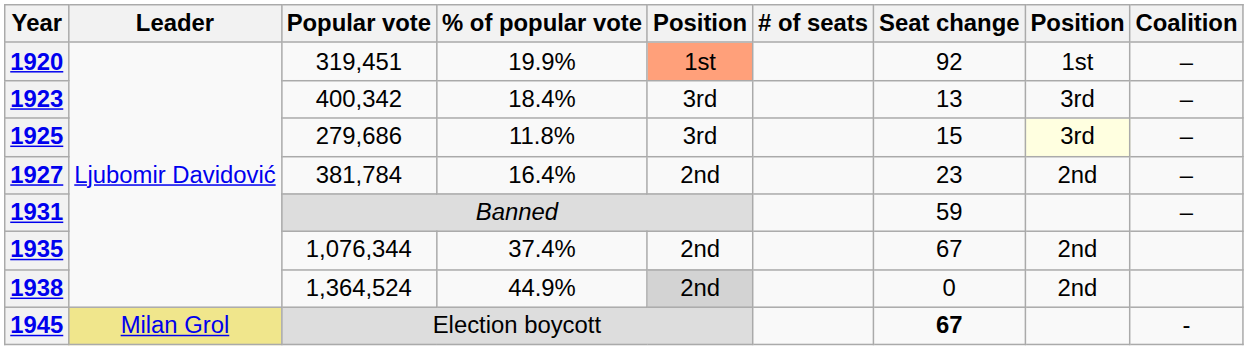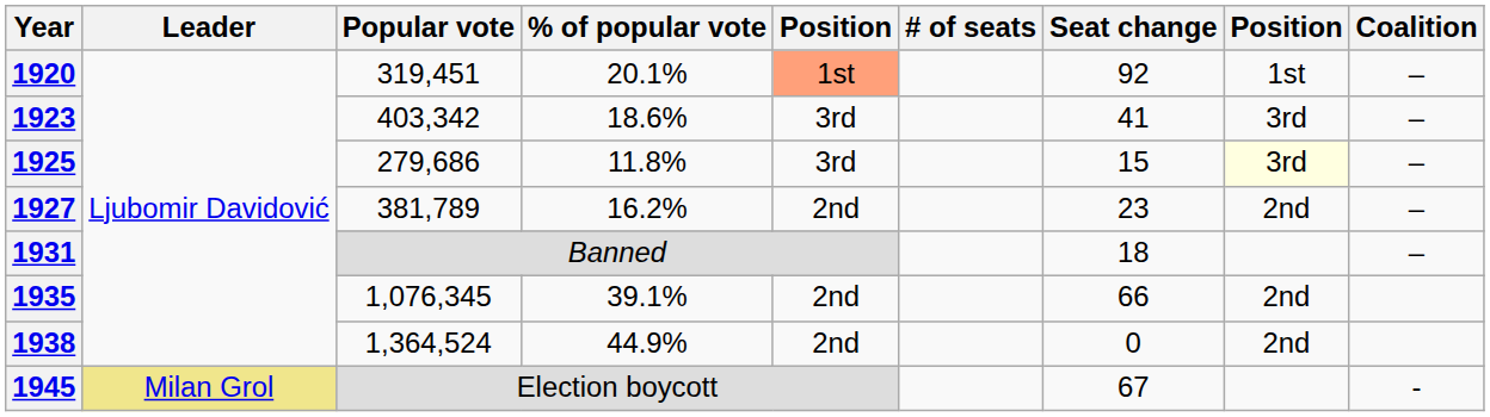1920 | % of popular vote: 19.9% -> 20.1%
1923 | Popular vote: 400,342 -> 403,342
1923 | % of popular vote: 18.4% -> 18.6%
1923 | Seat change: 13 -> 41
1927 | Popular vote: 381,784 -> 381,789
1927 | % of popular vote: 16.4% -> 16.2%
1931 | Seat change: 59 -> 18
1935 | Popular vote: 1,076,344 -> 1,076,345
1935 | % of popular vote: 37.4% -> 39.1%
1935 | Seat change: 67 -> 66
1938 | column 5: lightgrey background -> no background
1945 | Seat change: bold -> normal
